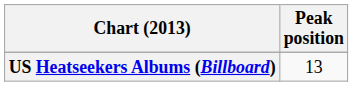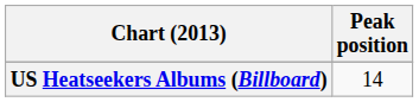US Heatseekers Albums (Billboard) | Peak position: 13 -> 14
